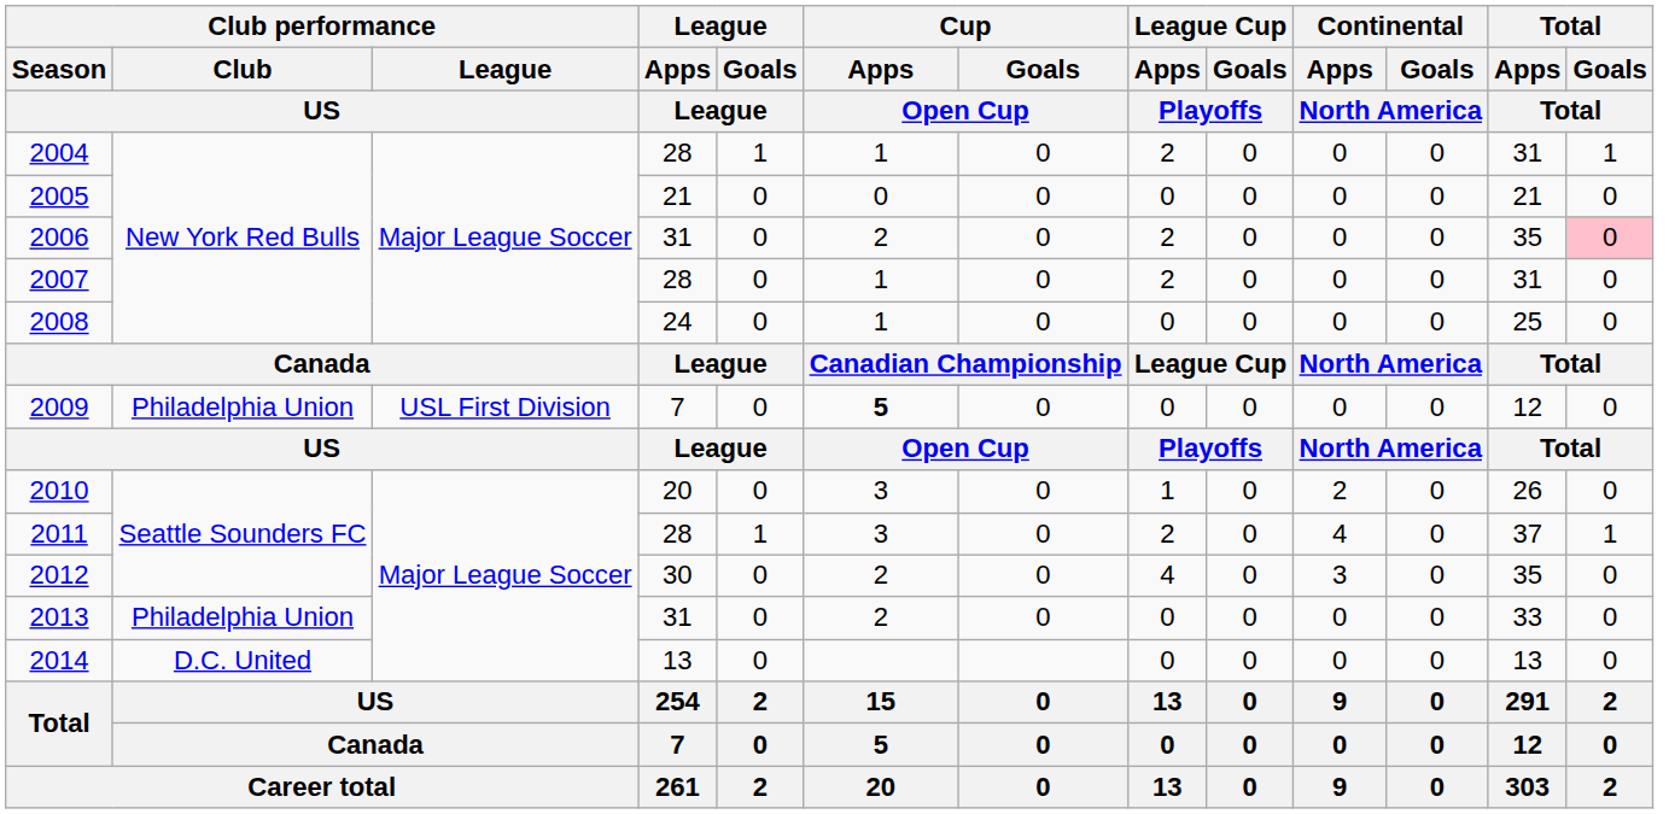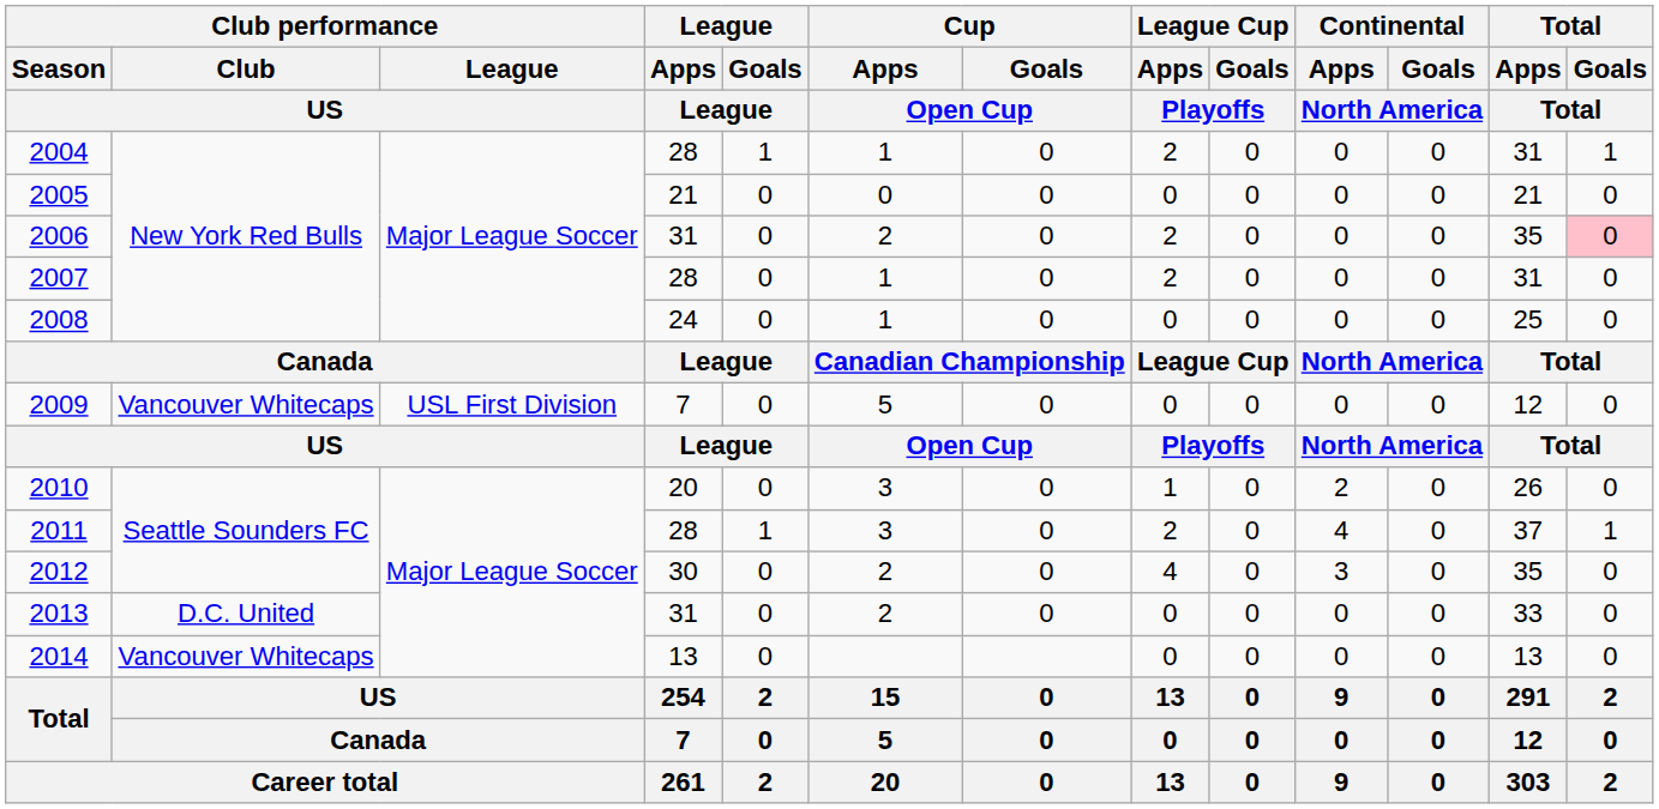2009 | Club performance / Club / US: Philadelphia Union -> Vancouver Whitecaps
2009 | Cup / Apps / Open Cup: bold -> normal
2013 | Club performance / Club / US: Philadelphia Union -> D.C. United
2014 | Club performance / Club / US: D.C. United -> Vancouver Whitecaps
